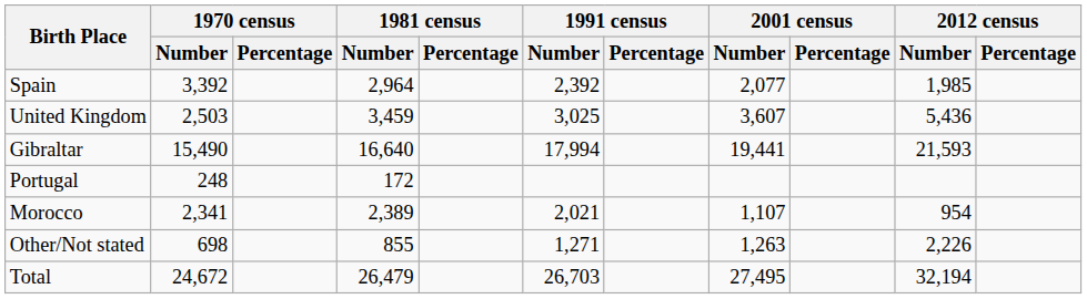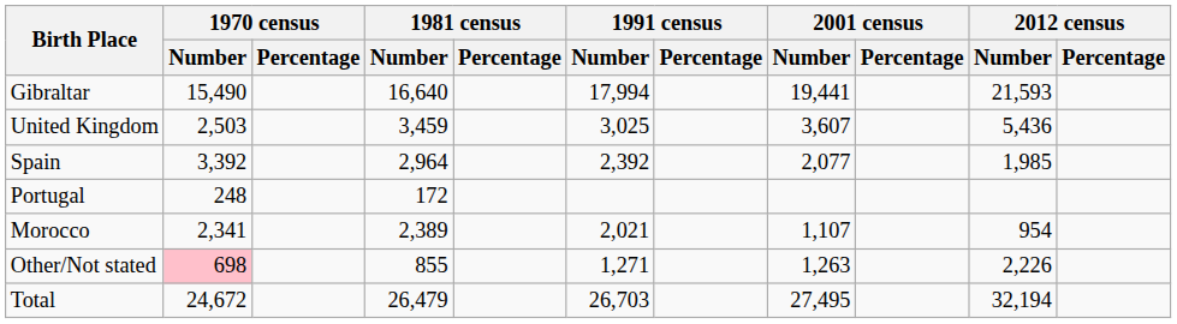rows swapped: Gibraltar <-> Spain
Other/Not stated | 1970 census / Number: no background -> pink background
